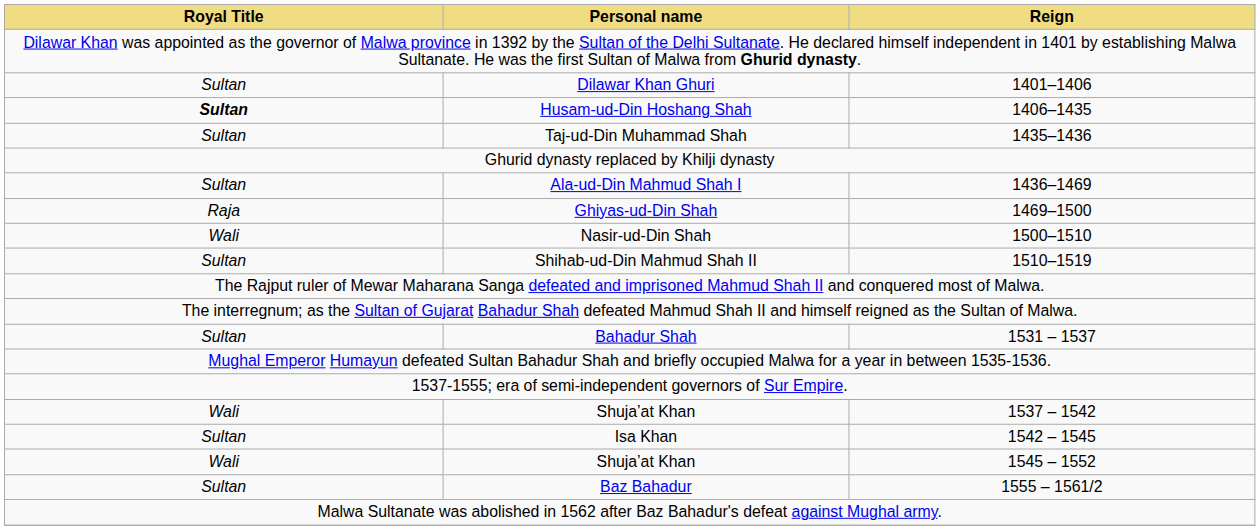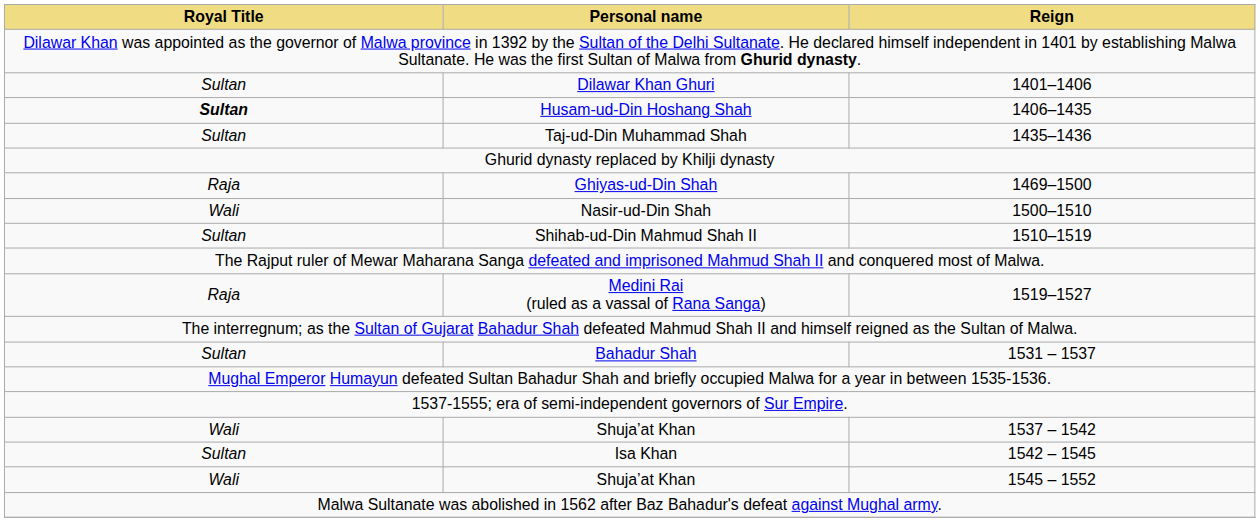- row: Sultan | Ala-ud-Din Mahmud Shah I | 1436–1469
+ row: Raja | Medini Rai (ruled as a vassal of Rana Sanga) | 1519–1527
- row: Sultan | Baz Bahadur | 1555 – 1561/2
